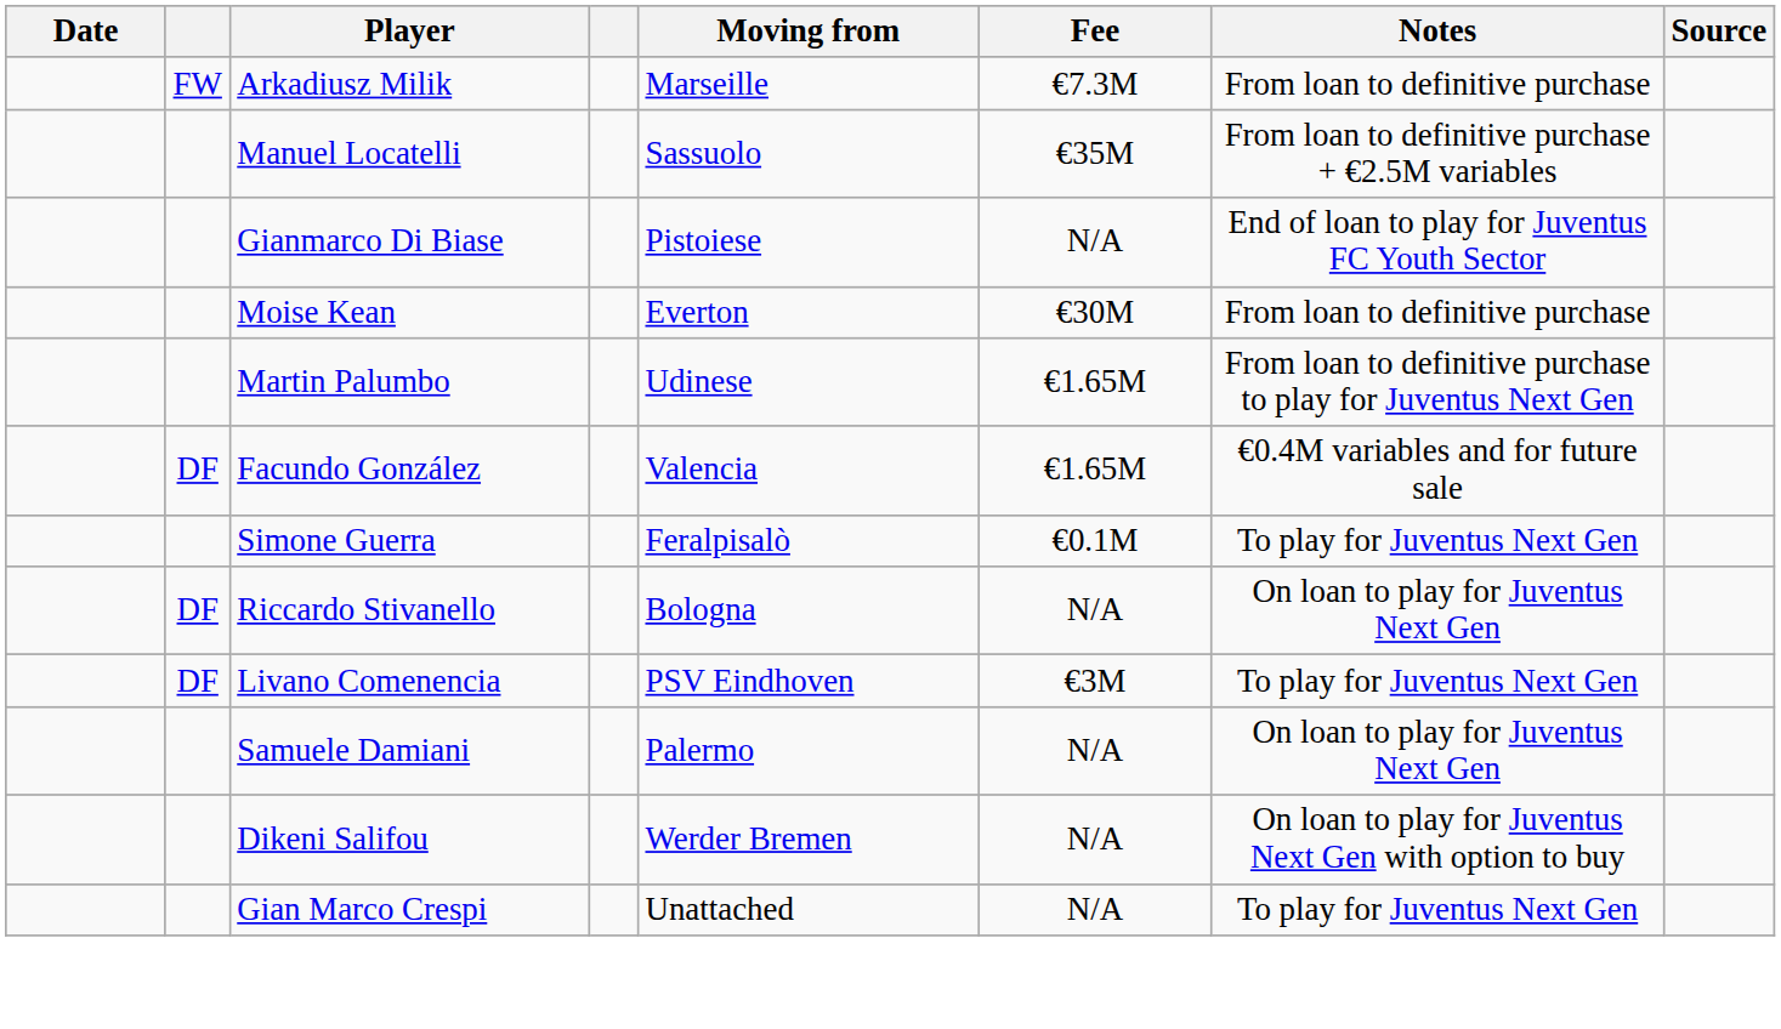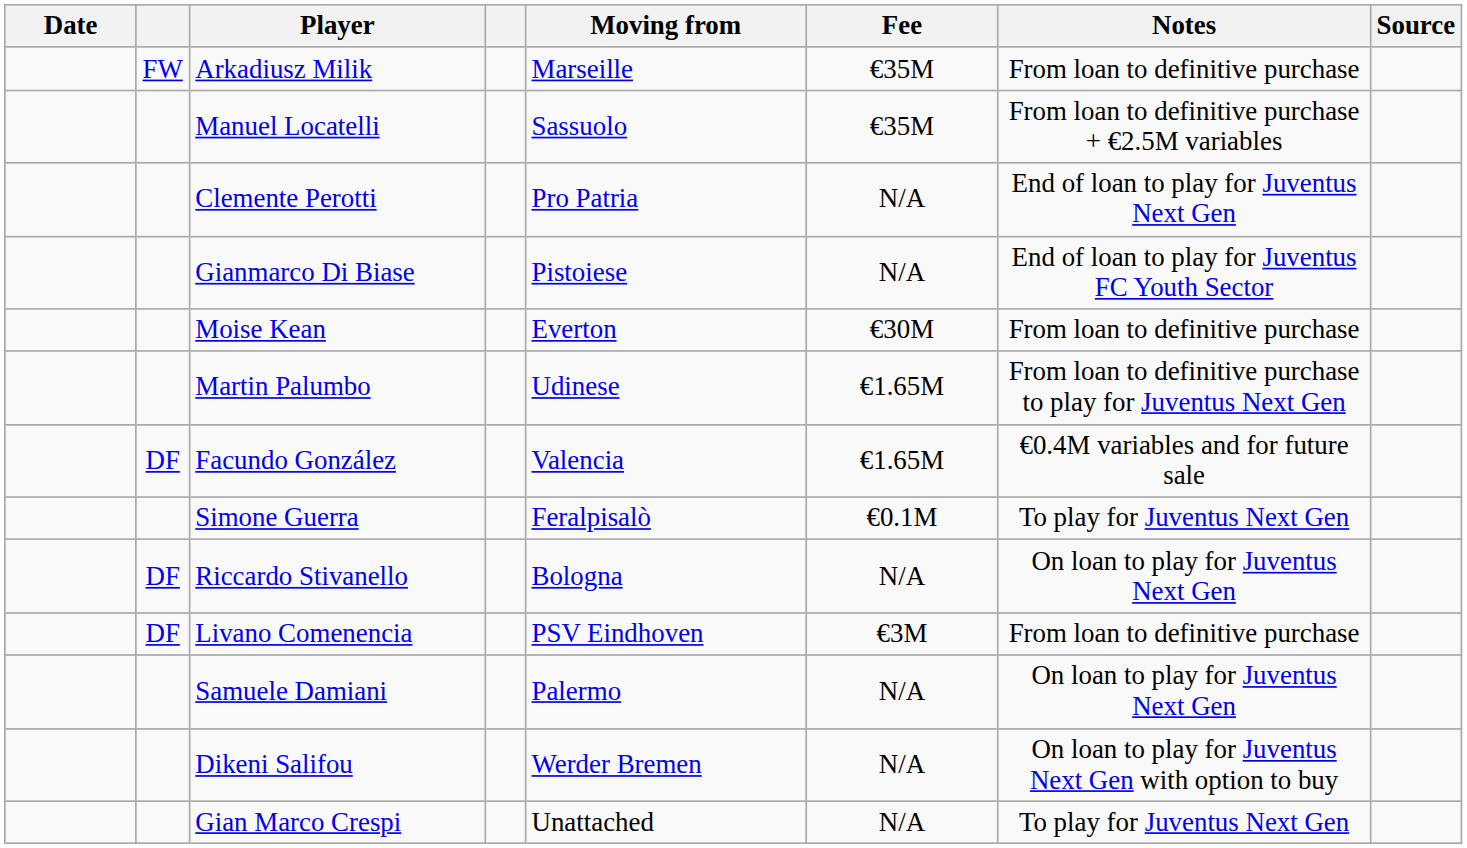Arkadiusz Milik | Fee: €7.3M -> €35M
+ row: Clemente Perotti | Pro Patria | N/A | End of loan to play for Juventus Next Gen
Livano Comenencia | Notes: To play for Juventus Next Gen -> From loan to definitive purchase
